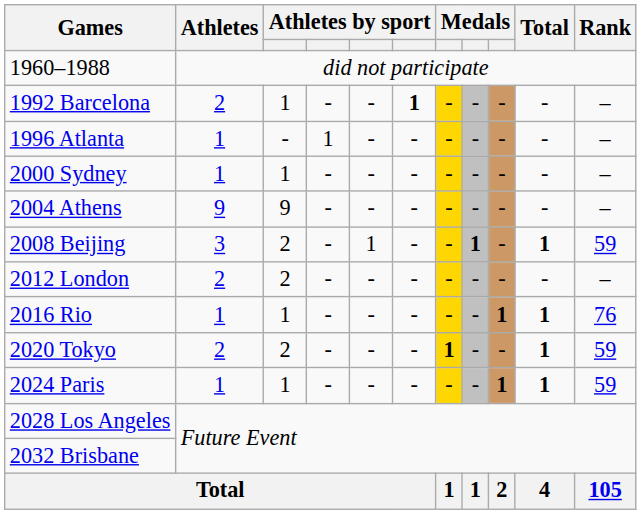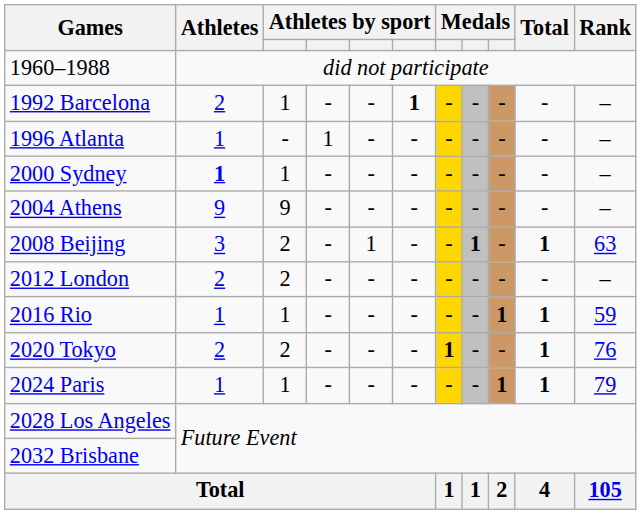2000 Sydney | Athletes: normal -> bold
2008 Beijing | Rank: 59 -> 63
2016 Rio | Rank: 76 -> 59
2020 Tokyo | Rank: 59 -> 76
2024 Paris | Rank: 59 -> 79
